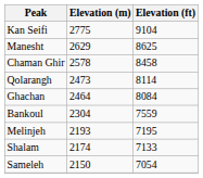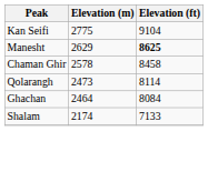Manesht | Elevation (ft): normal -> bold
- row: Bankoul | 2304 | 7559
- row: Melinjeh | 2193 | 7195
- row: Sameleh | 2150 | 7054
